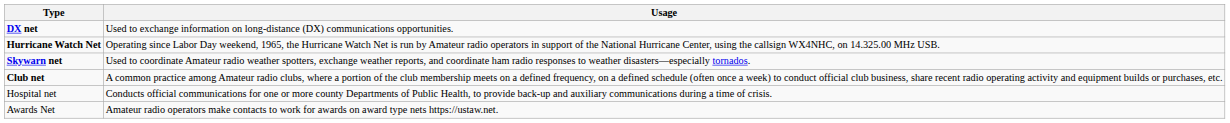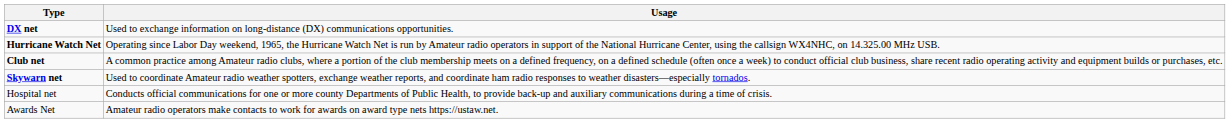rows swapped: Skywarn net <-> Club net
